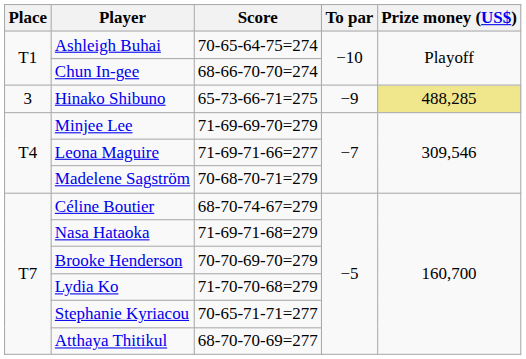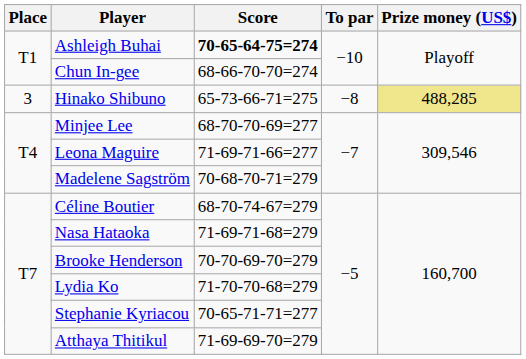Ashleigh Buhai | Score: normal -> bold
Hinako Shibuno | To par: −9 -> −8
Minjee Lee | Score: 71-69-69-70=279 -> 68-70-70-69=277
Atthaya Thitikul | Score: 68-70-70-69=277 -> 71-69-69-70=279
